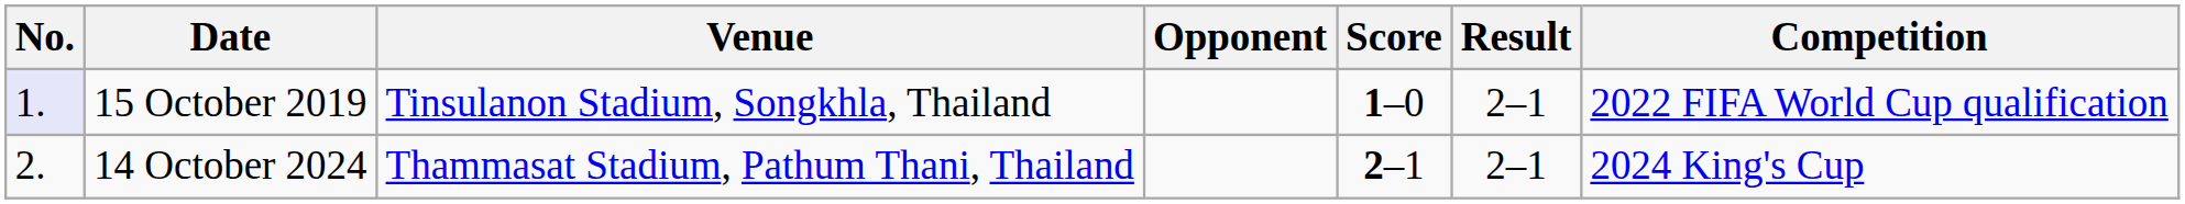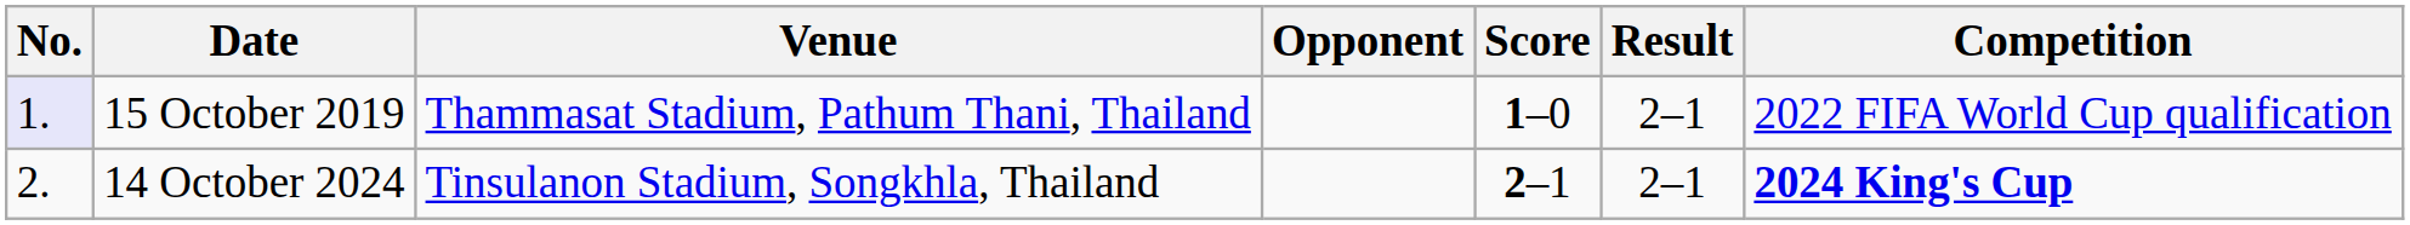15 October 2019 | Venue: Tinsulanon Stadium, Songkhla, Thailand -> Thammasat Stadium, Pathum Thani, Thailand
14 October 2024 | Venue: Thammasat Stadium, Pathum Thani, Thailand -> Tinsulanon Stadium, Songkhla, Thailand
14 October 2024 | Competition: normal -> bold
